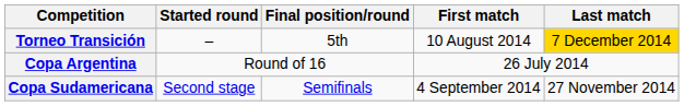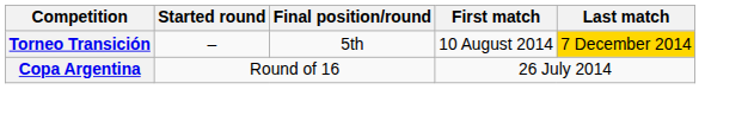- row: Copa Sudamericana | Second stage | Semifinals | 4 September 2014 | 27 November 2014
